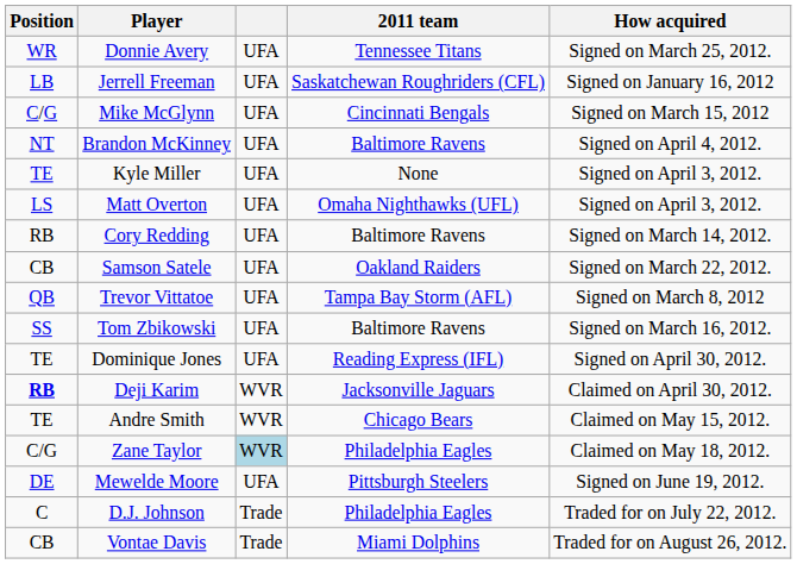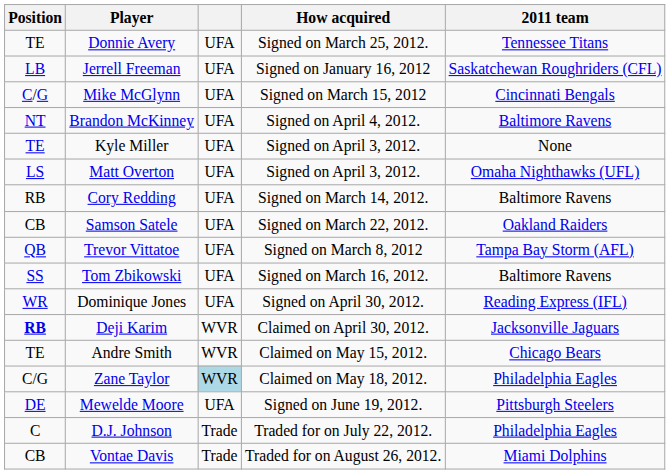columns swapped: 2011 team <-> How acquired
Donnie Avery | Position: WR -> TE
Dominique Jones | Position: TE -> WR
